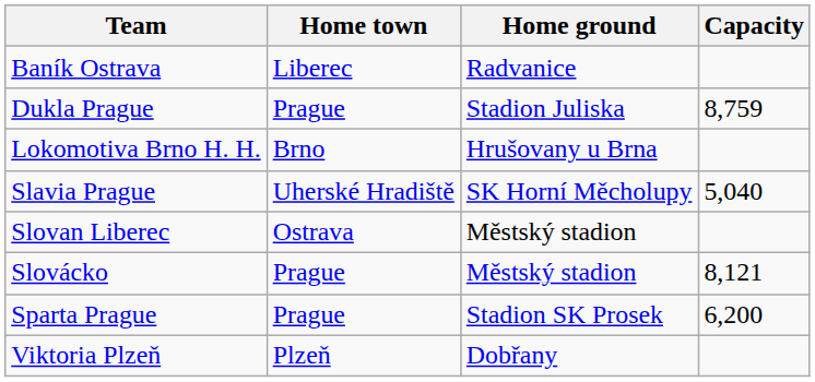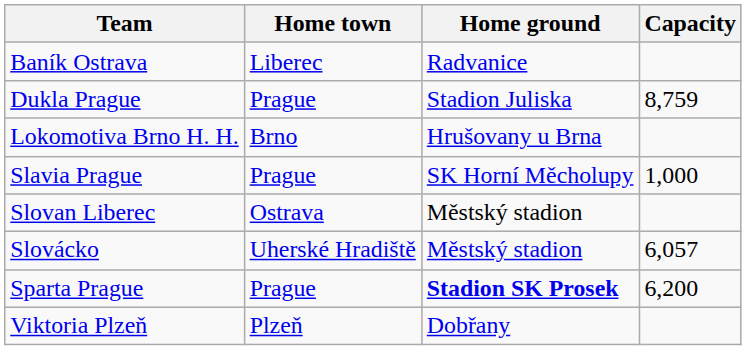Slavia Prague | Home town: Uherské Hradiště -> Prague
Slavia Prague | Capacity: 5,040 -> 1,000
Slovácko | Home town: Prague -> Uherské Hradiště
Slovácko | Capacity: 8,121 -> 6,057
Sparta Prague | Home ground: normal -> bold
